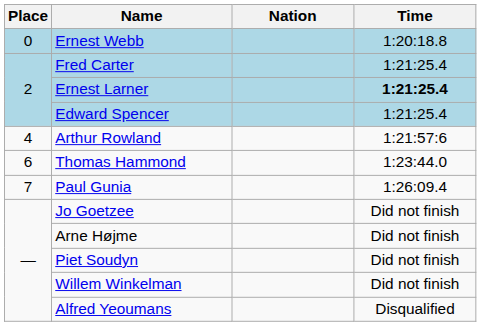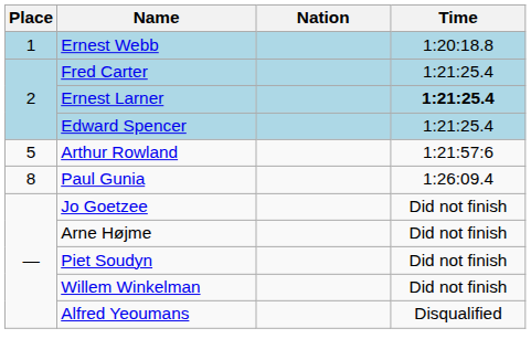Ernest Webb | Place: 0 -> 1
Arthur Rowland | Place: 4 -> 5
- row: 6 | Thomas Hammond | 1:23:44.0
Paul Gunia | Place: 7 -> 8
